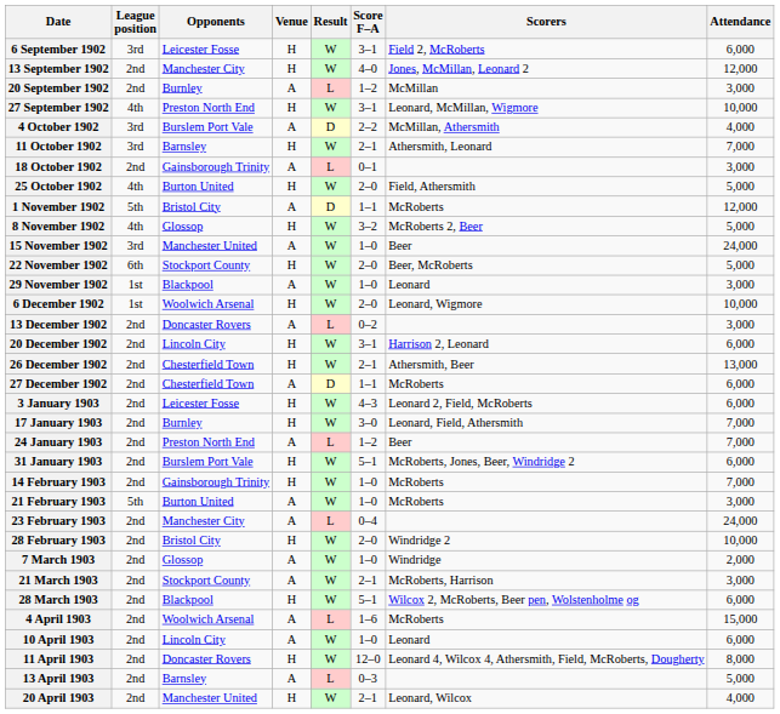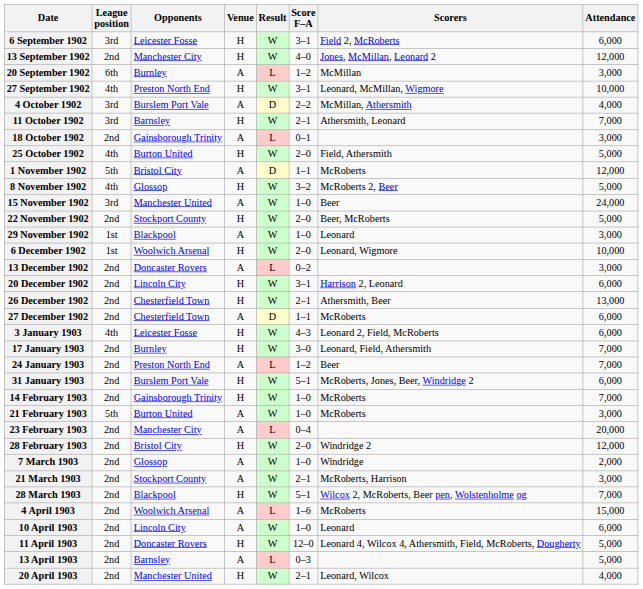20 September 1902 | League position: 2nd -> 6th
22 November 1902 | League position: 6th -> 2nd
3 January 1903 | League position: 2nd -> 4th
23 February 1903 | Attendance: 24,000 -> 20,000
28 February 1903 | Attendance: 10,000 -> 12,000
28 March 1903 | Attendance: 6,000 -> 7,000
11 April 1903 | Attendance: 8,000 -> 5,000
